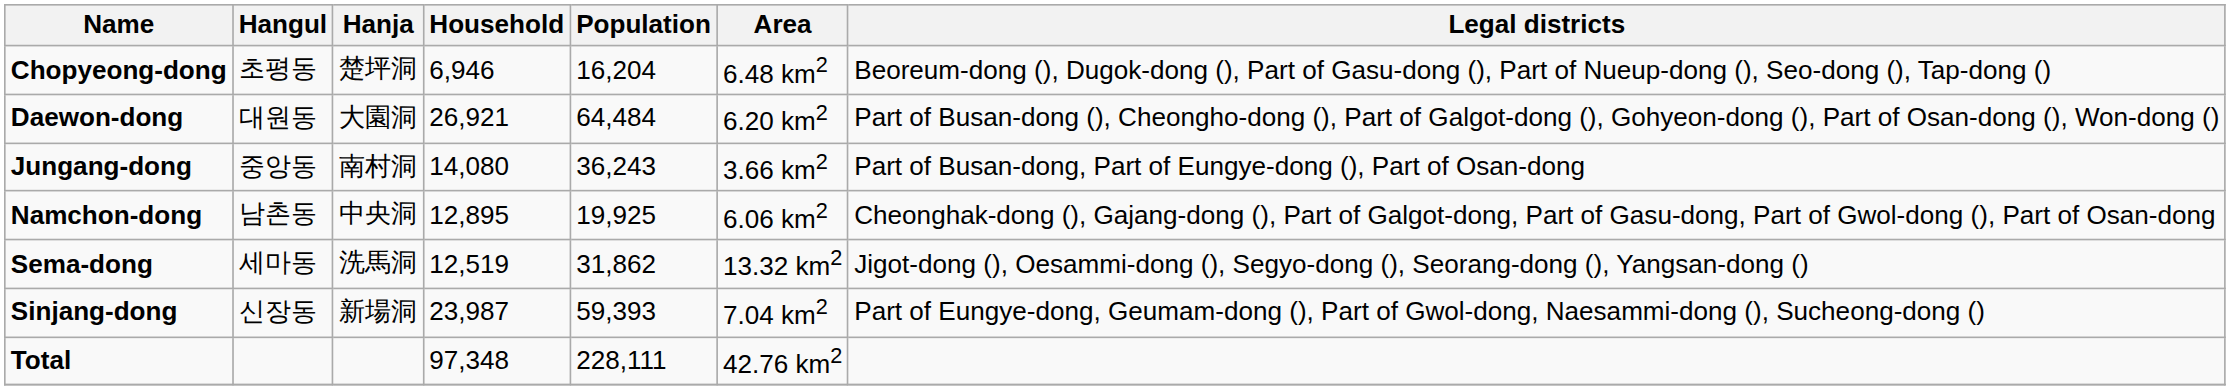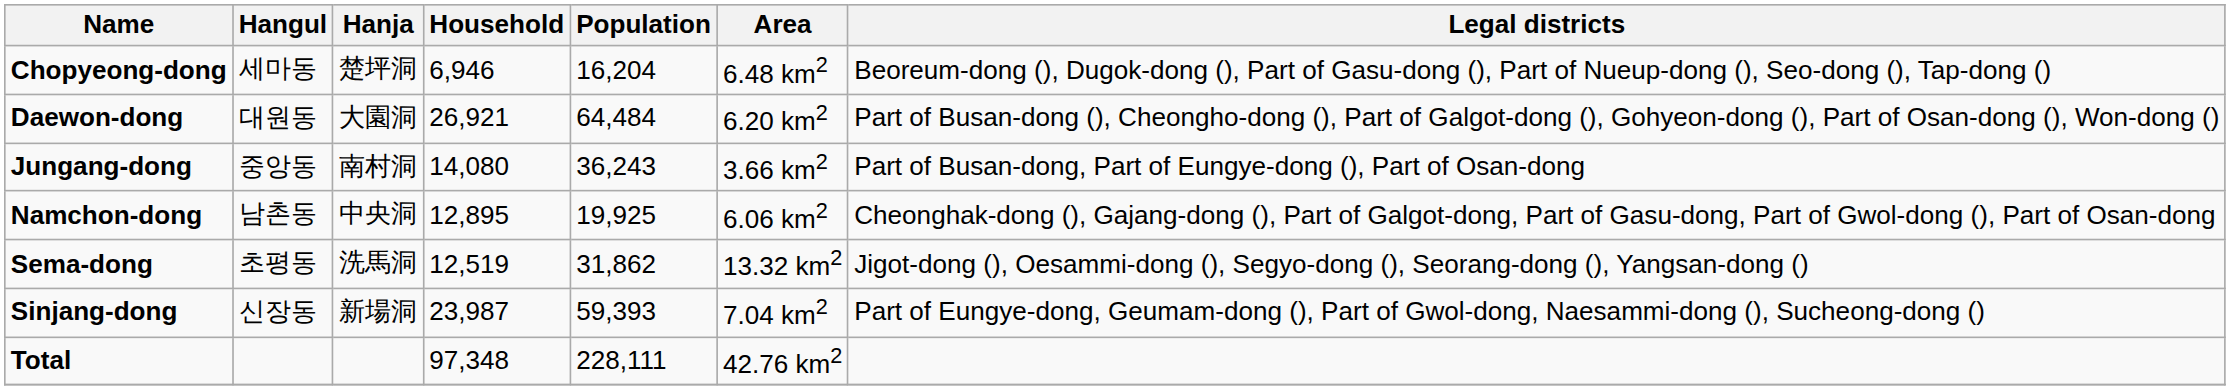Chopyeong-dong | Hangul: 초평동 -> 세마동
Sema-dong | Hangul: 세마동 -> 초평동
